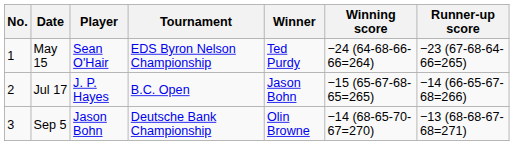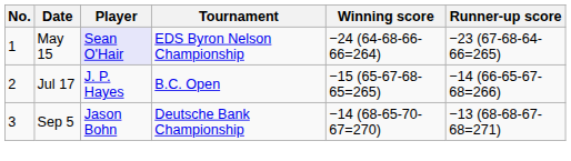- column: Winner | Ted Purdy | Jason Bohn | Olin Browne
May 15 | Player: no background -> lavender background
